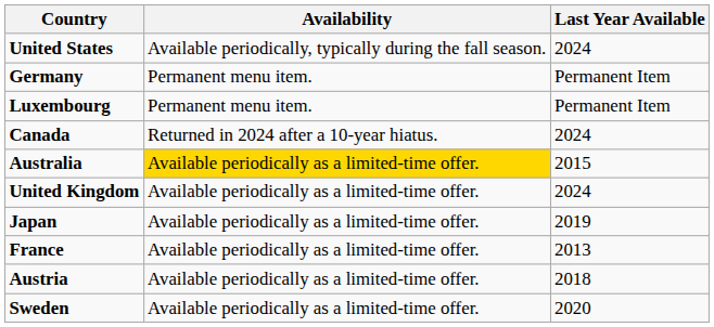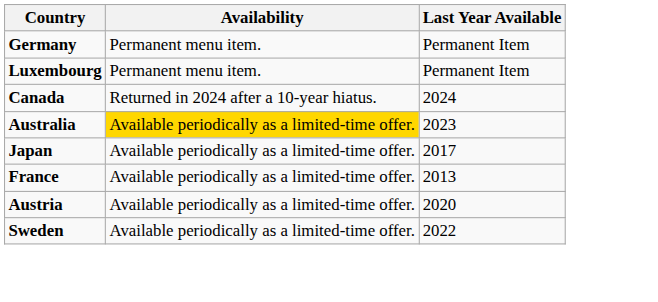- row: United States | Available periodically, typically during the fall season. | 2024
Australia | Last Year Available: 2015 -> 2023
- row: United Kingdom | Available periodically as a limited-time offer. | 2024
Japan | Last Year Available: 2019 -> 2017
Austria | Last Year Available: 2018 -> 2020
Sweden | Last Year Available: 2020 -> 2022
